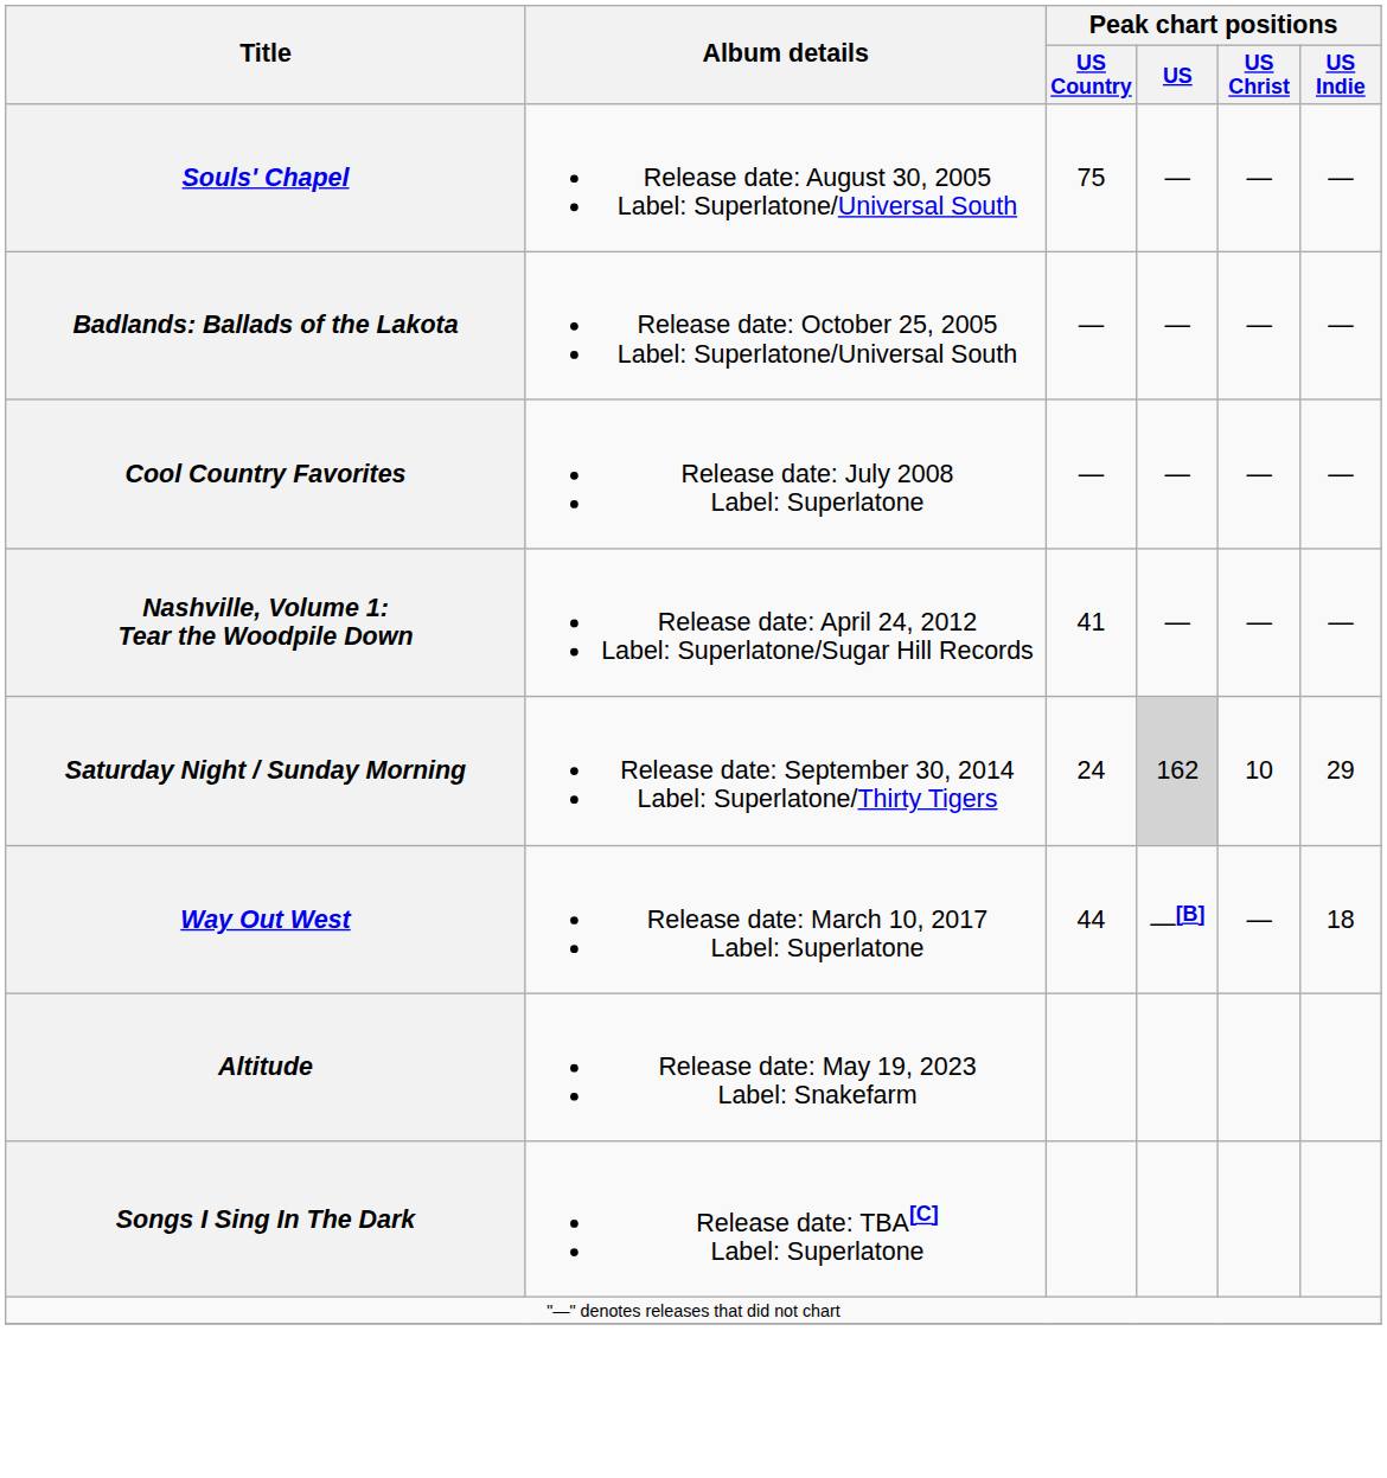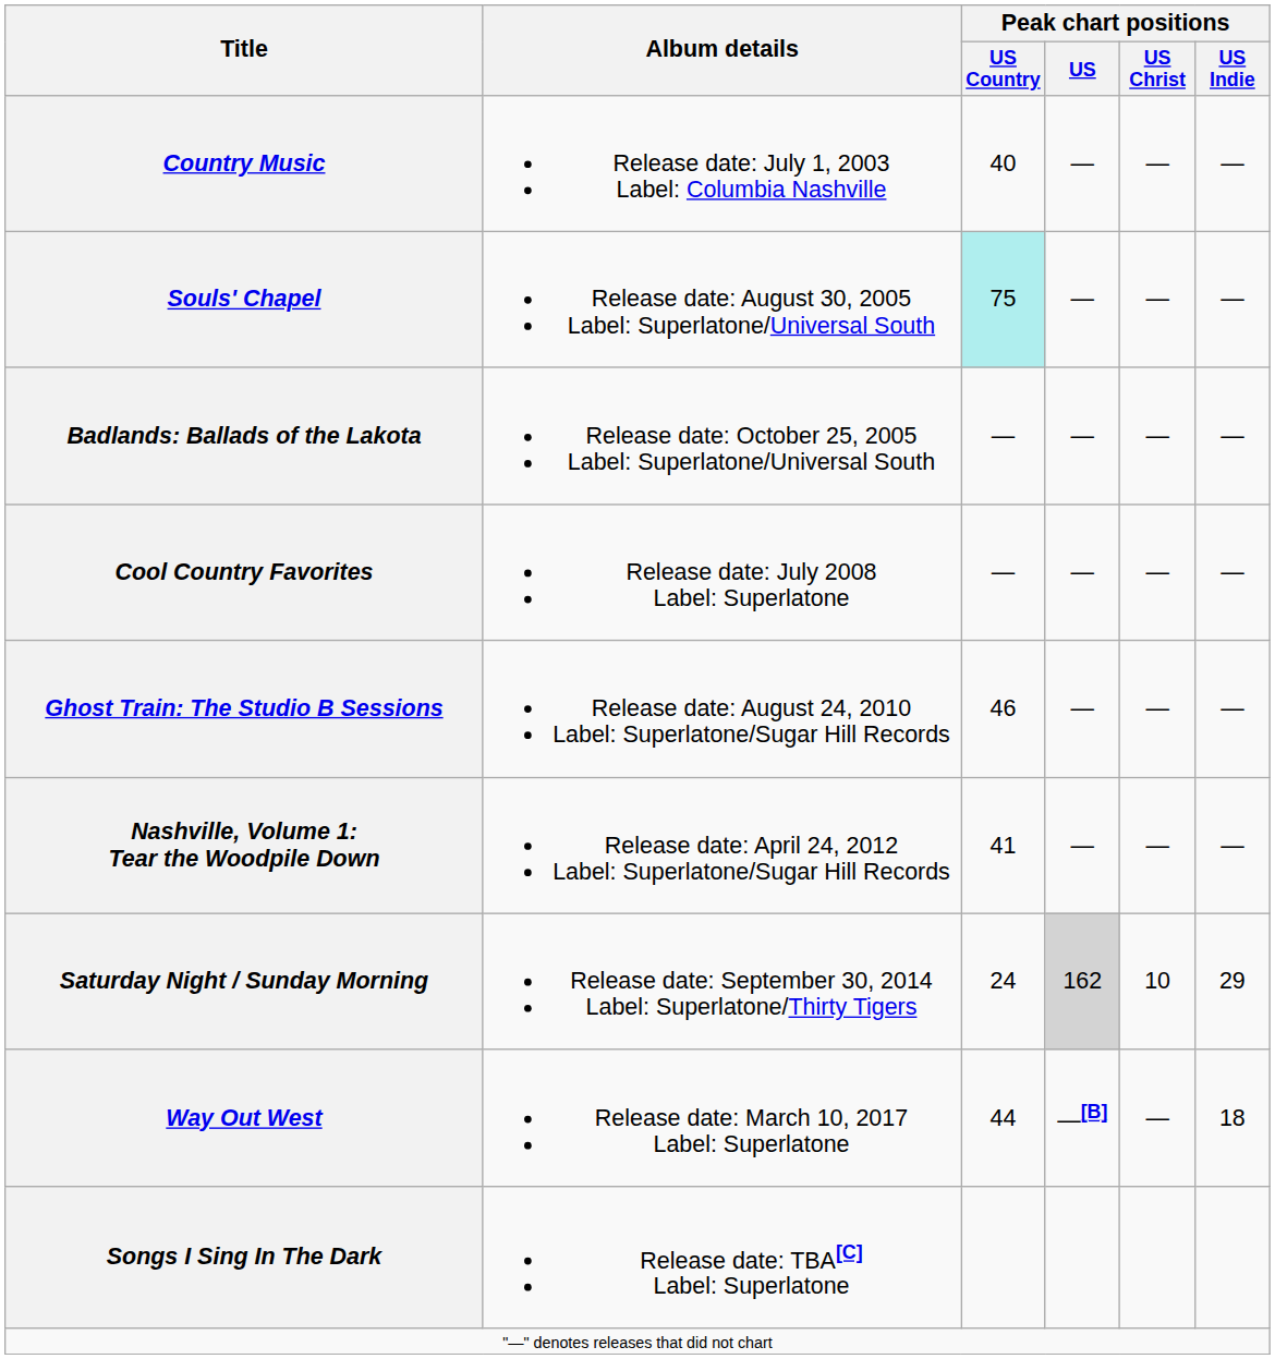+ row: Country Music | Release date: July 1, 2003 Label: Columbia Nashville | 40 | — | — | —
Souls' Chapel | Peak chart positions / US Country: no background -> paleturquoise background
+ row: Ghost Train: The Studio B Sessions | Release date: August 24, 2010 Label: Superlatone/Sugar Hill Records | 46 | — | — | —
- row: Altitude | Release date: May 19, 2023 Label: Snakefarm
